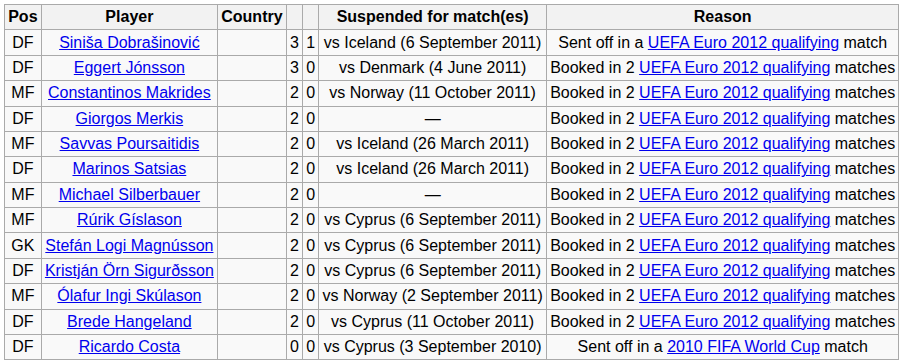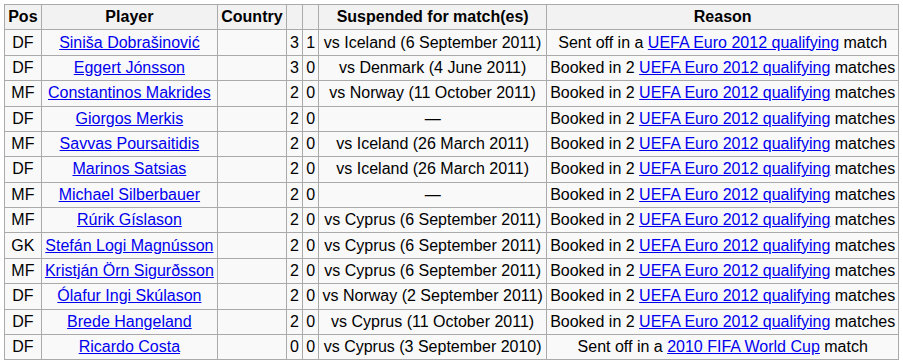Kristján Örn Sigurðsson | Pos: DF -> MF
Ólafur Ingi Skúlason | Pos: MF -> DF
